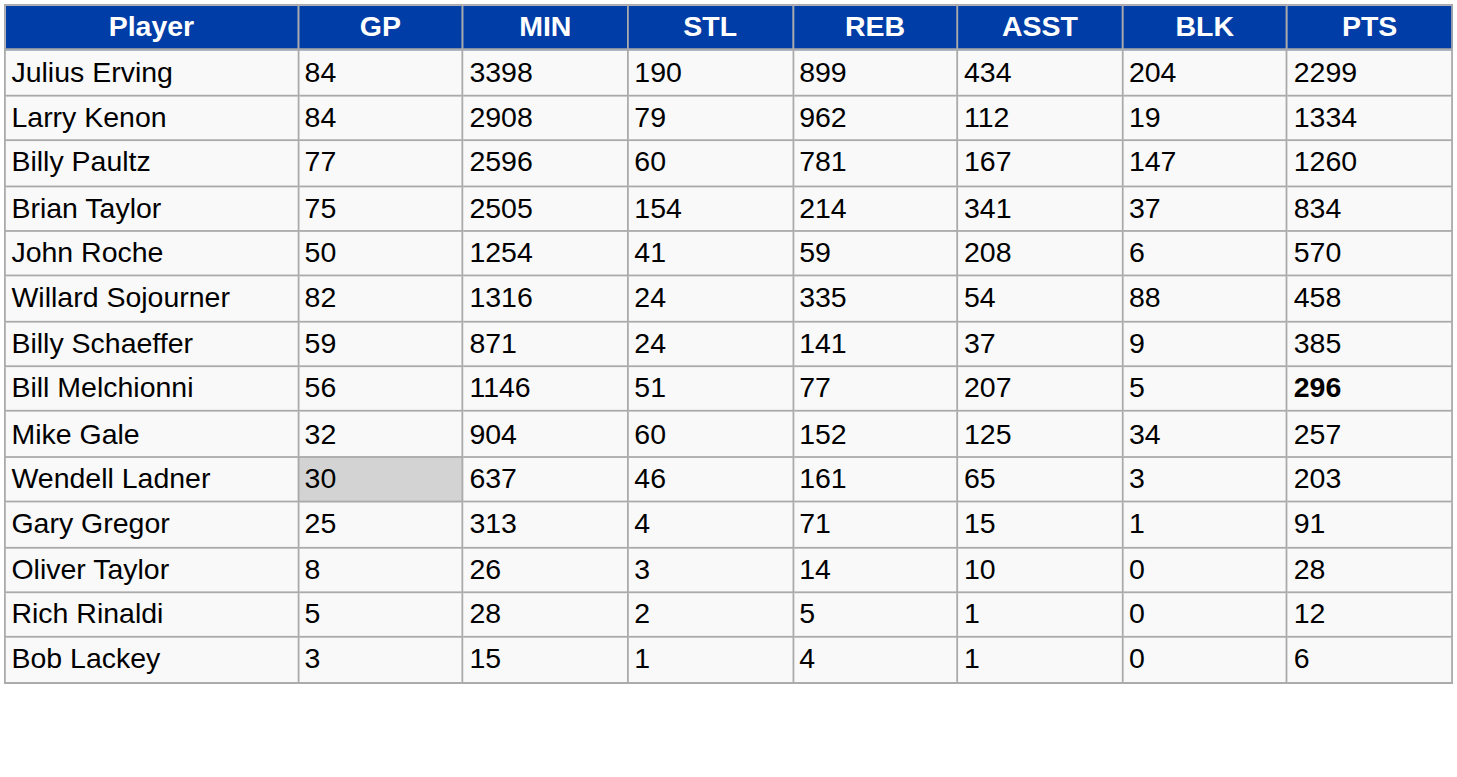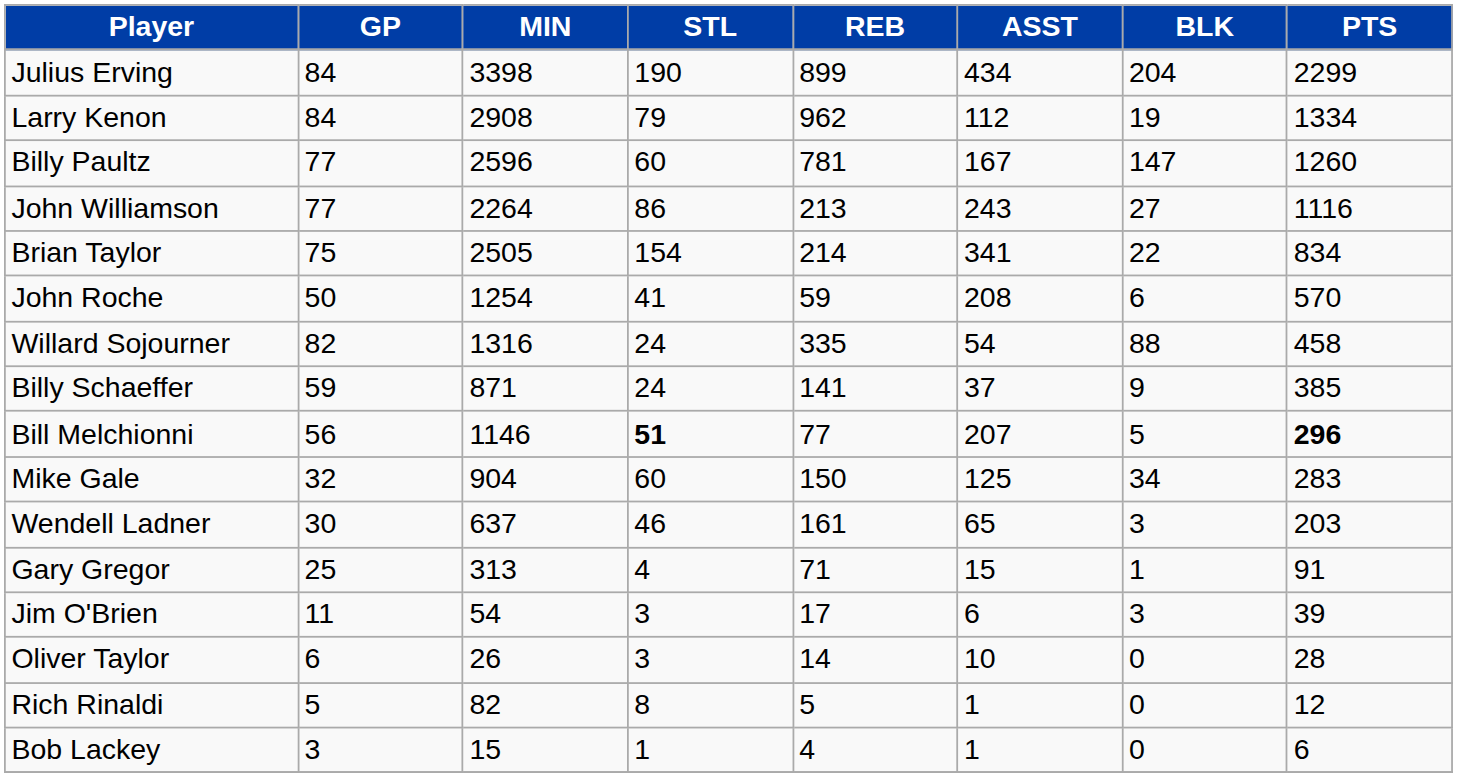+ row: John Williamson | 77 | 2264 | 86 | 213 | 243 | 27 | 1116
Brian Taylor | BLK: 37 -> 22
Bill Melchionni | STL: normal -> bold
Mike Gale | REB: 152 -> 150
Mike Gale | PTS: 257 -> 283
Wendell Ladner | GP: lightgrey background -> no background
+ row: Jim O'Brien | 11 | 54 | 3 | 17 | 6 | 3 | 39
Oliver Taylor | GP: 8 -> 6
Rich Rinaldi | MIN: 28 -> 82
Rich Rinaldi | STL: 2 -> 8
